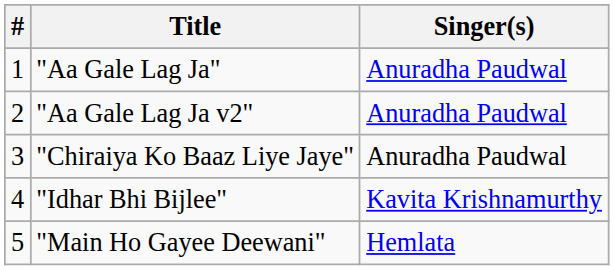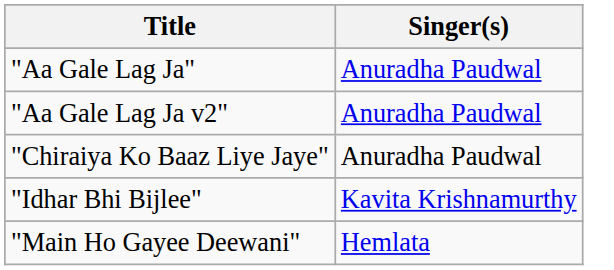- column: # | 1 | 2 | 3 | 4 | 5
